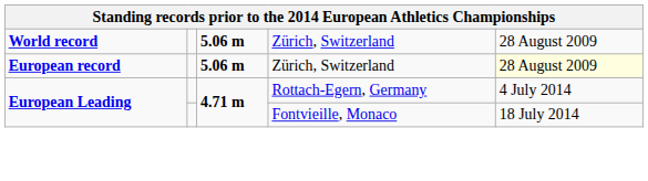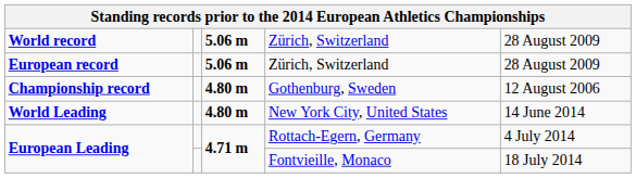European record | column 5: lightyellow background -> no background
+ row: Championship record | 4.80 m | Gothenburg, Sweden | 12 August 2006
+ row: World Leading | 4.80 m | New York City, United States | 14 June 2014
